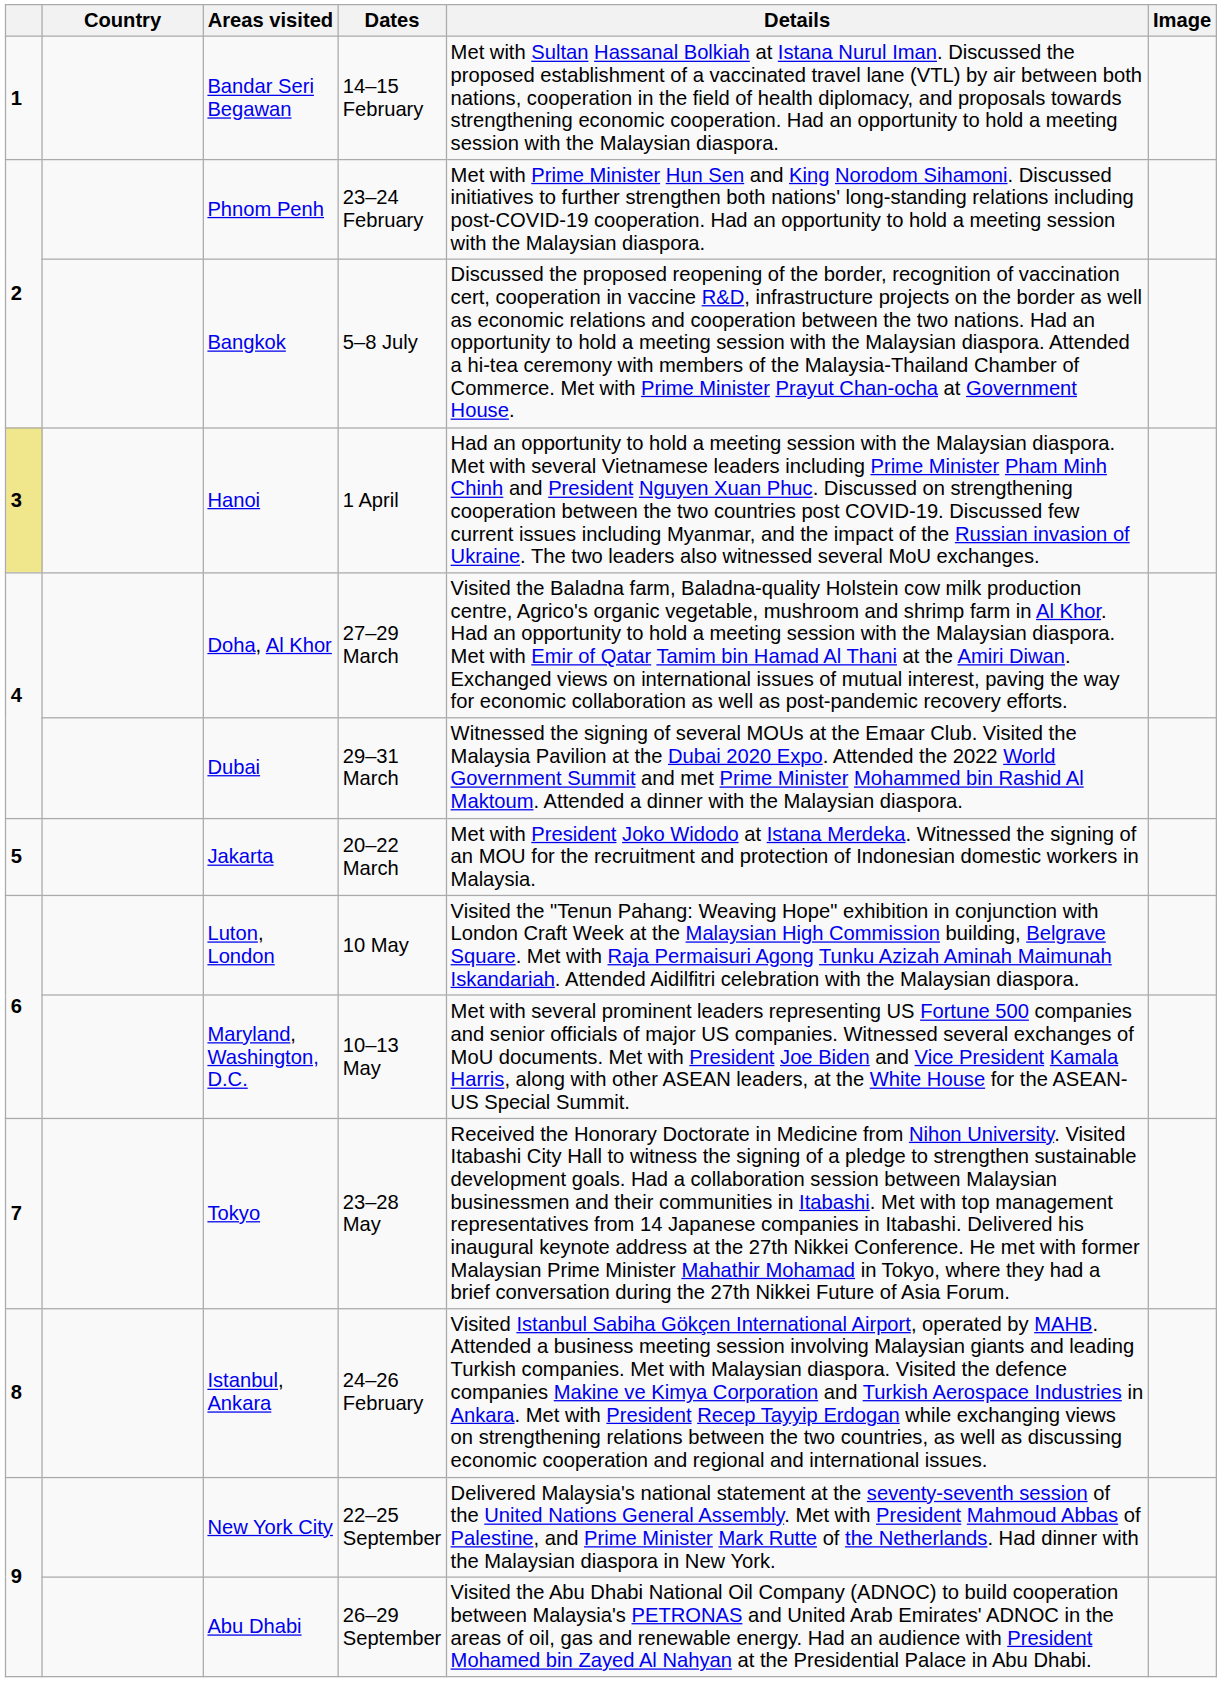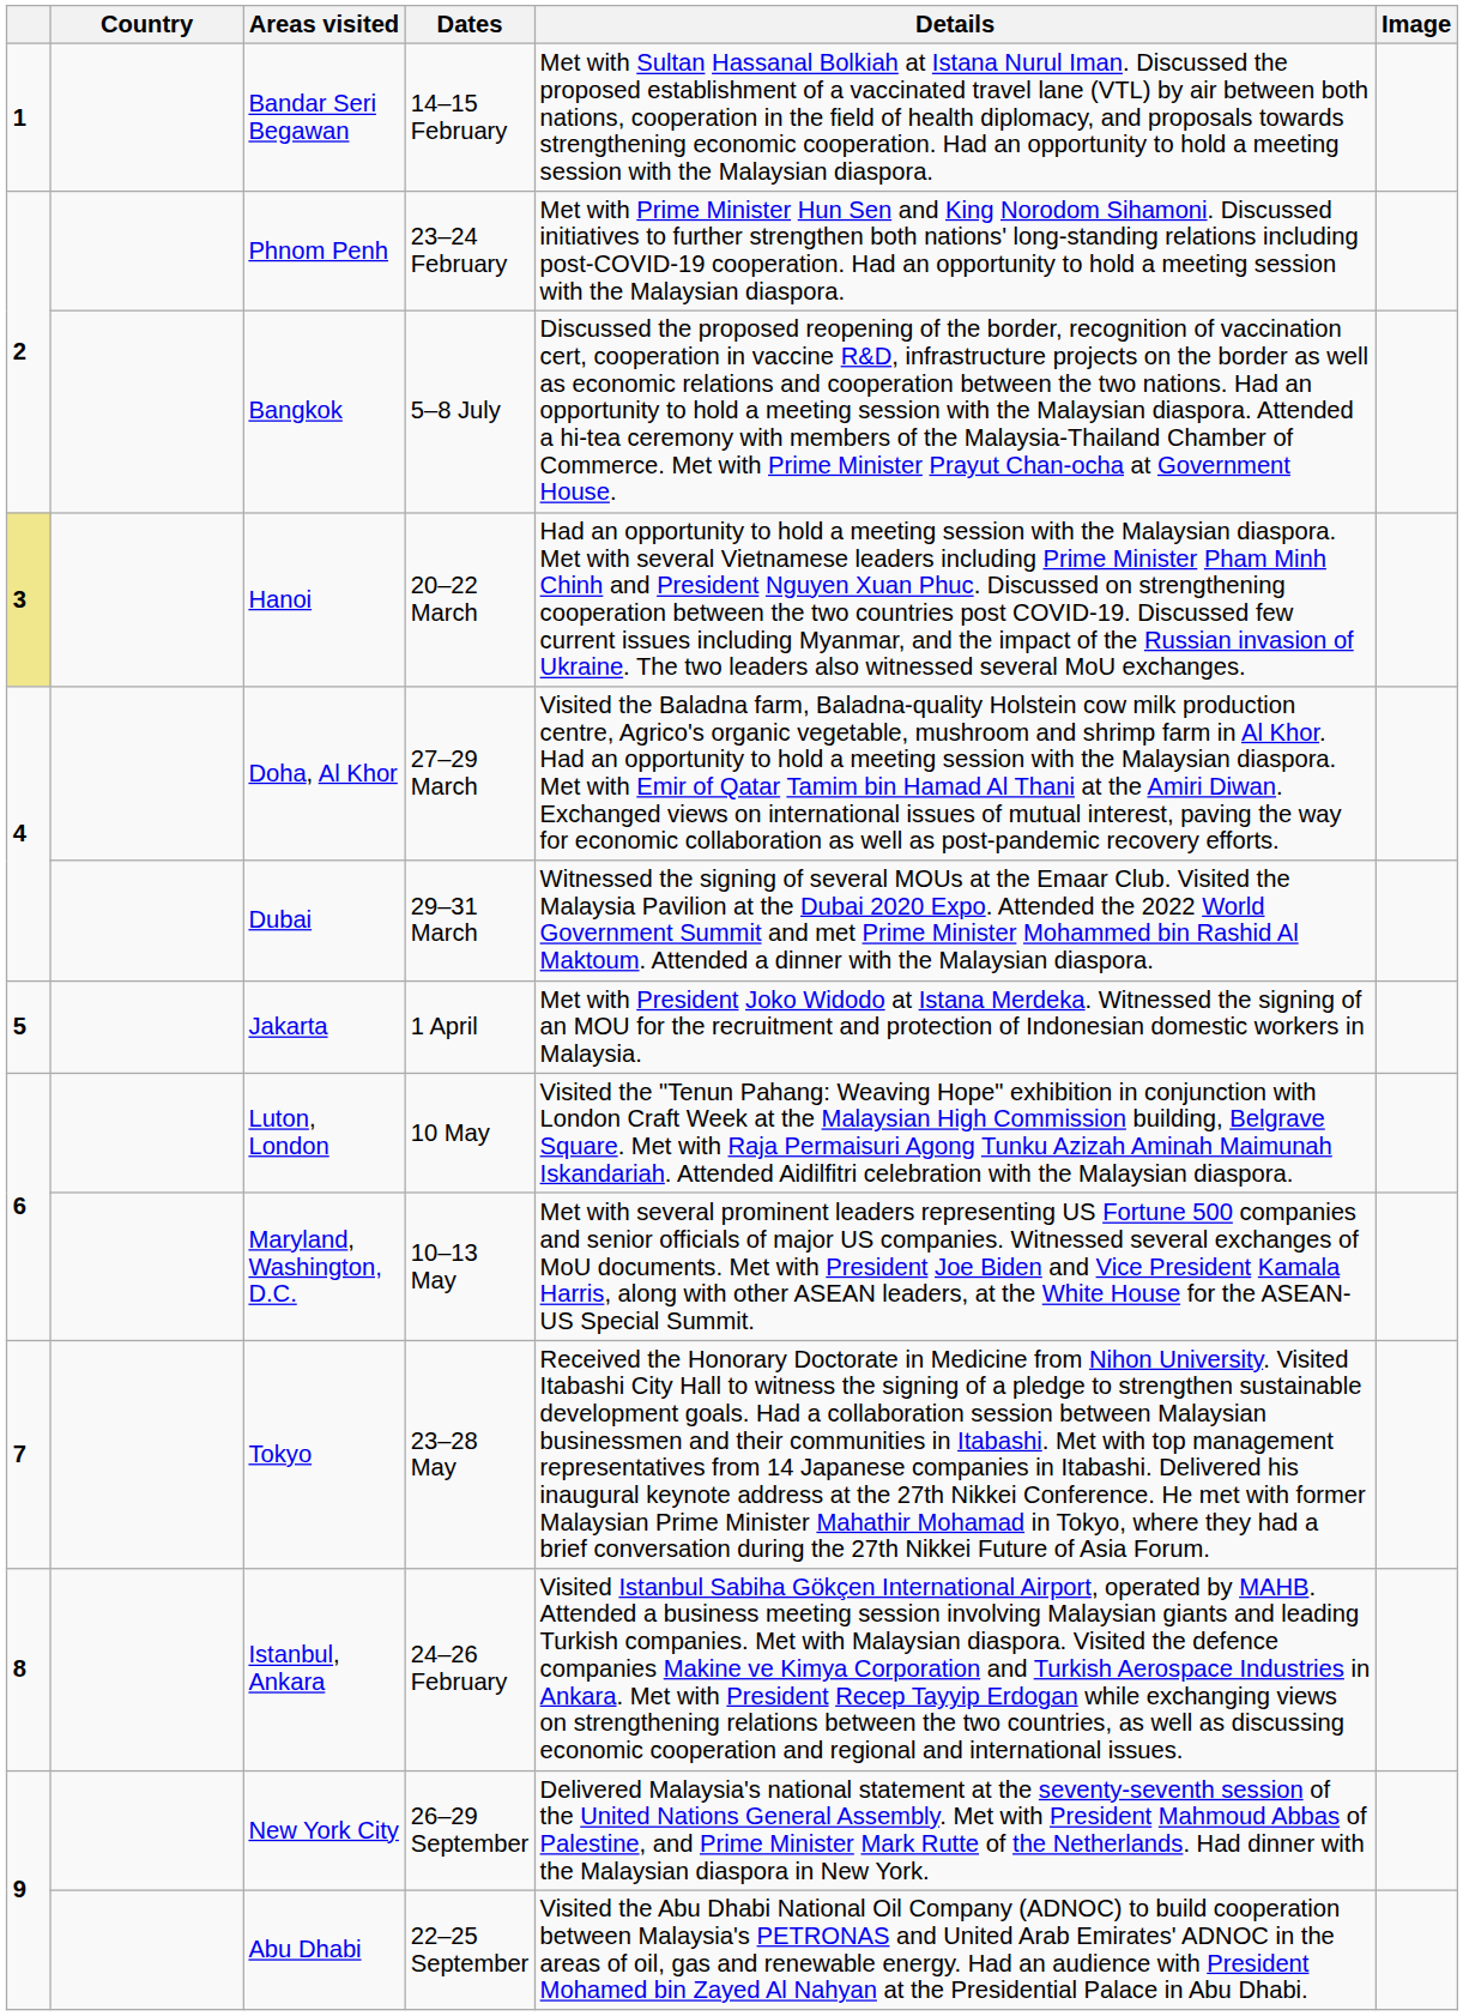Hanoi | Dates: 1 April -> 20–22 March
Jakarta | Dates: 20–22 March -> 1 April
New York City | Dates: 22–25 September -> 26–29 September
Abu Dhabi | Dates: 26–29 September -> 22–25 September
